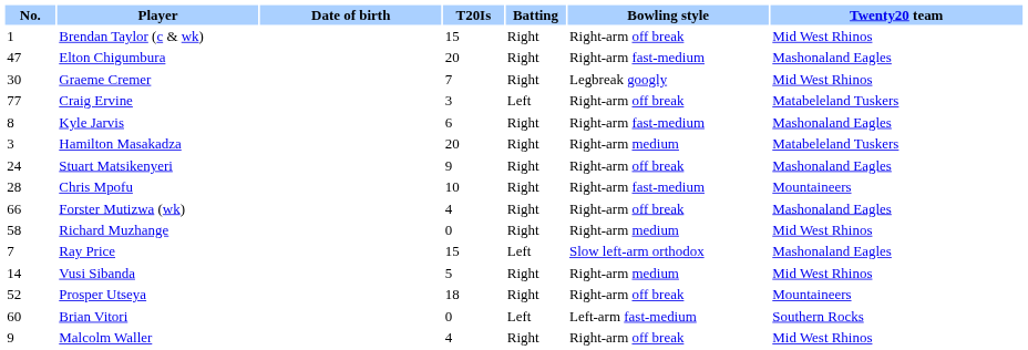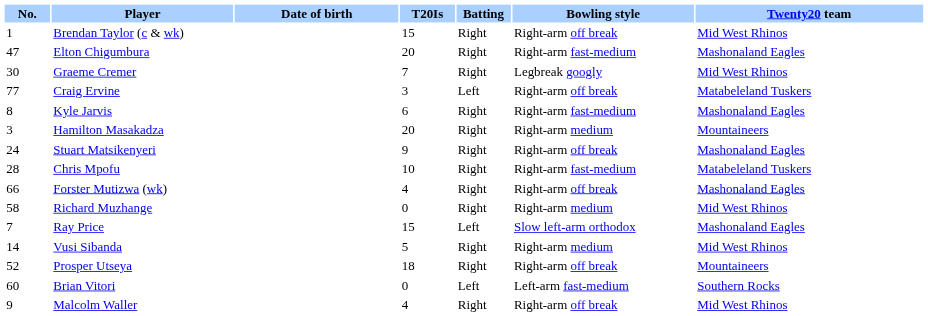Hamilton Masakadza | Twenty20 team: Matabeleland Tuskers -> Mountaineers
Chris Mpofu | Twenty20 team: Mountaineers -> Matabeleland Tuskers
